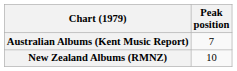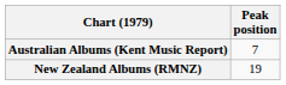New Zealand Albums (RMNZ) | Peak position: 10 -> 19
